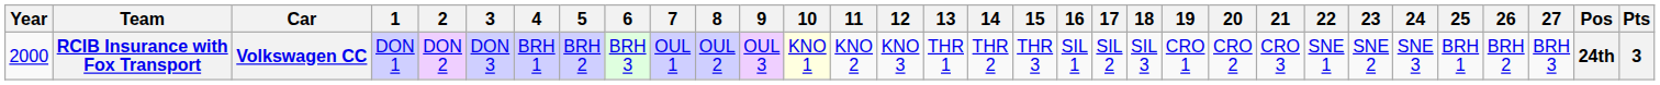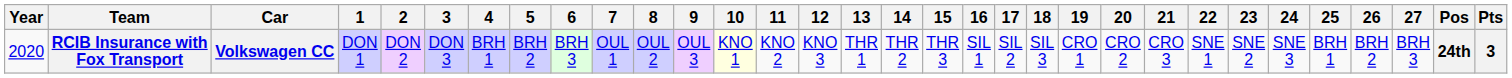RCIB Insurance with Fox Transport | Year: 2000 -> 2020
